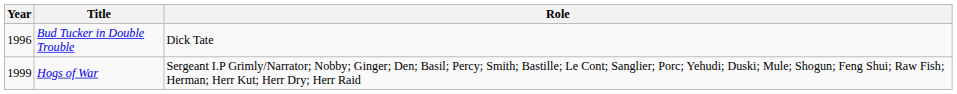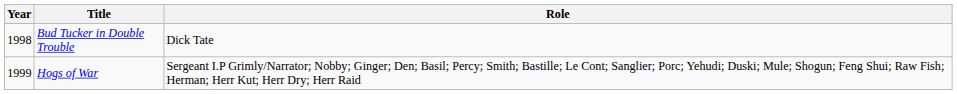Bud Tucker in Double Trouble | Year: 1996 -> 1998
